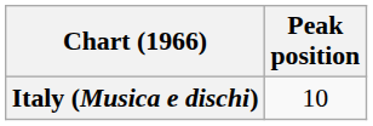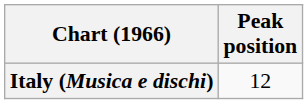Italy (Musica e dischi) | Peak position: 10 -> 12
